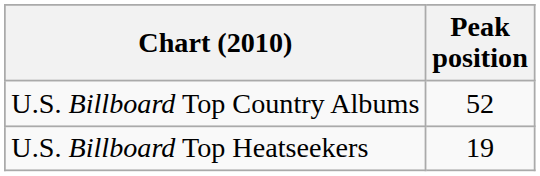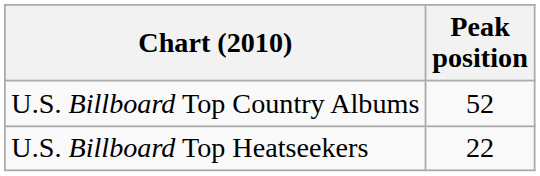U.S. Billboard Top Heatseekers | Peak position: 19 -> 22
